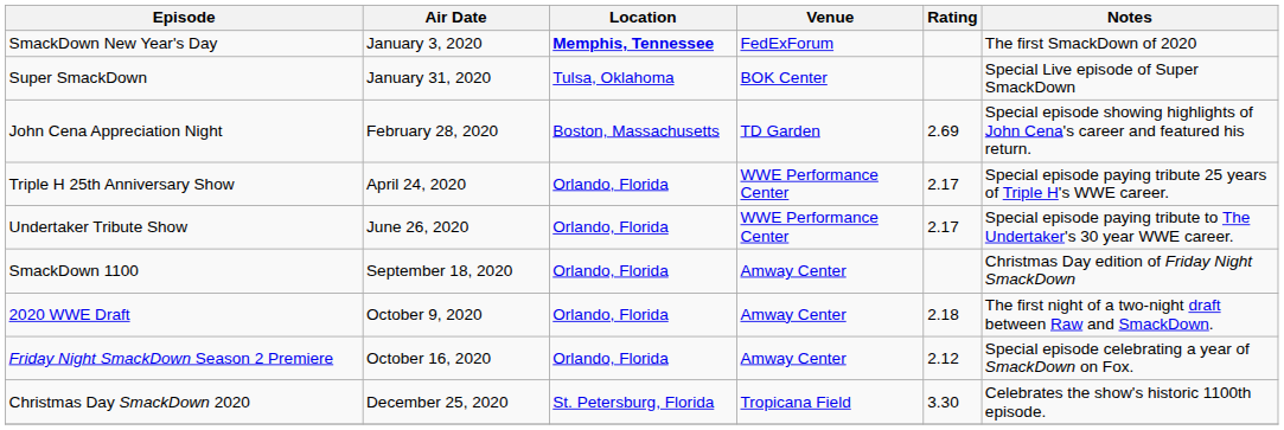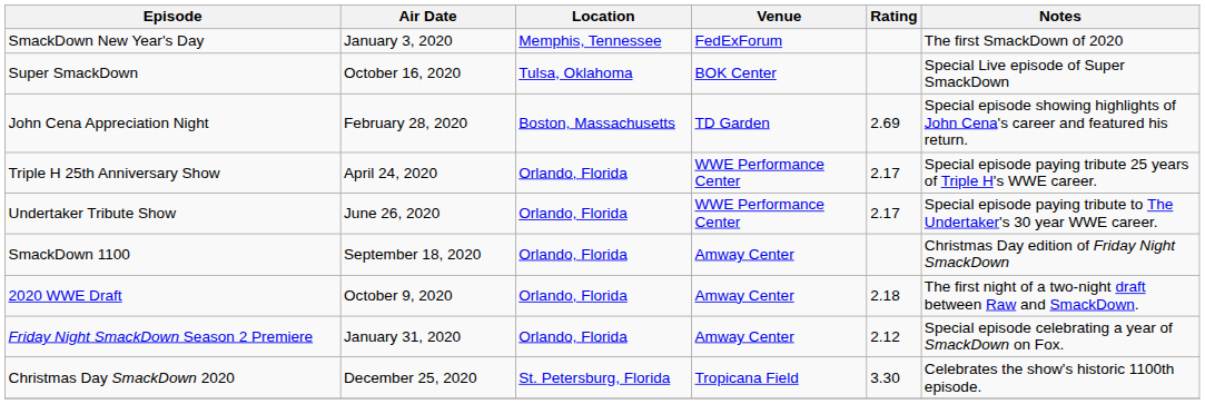SmackDown New Year's Day | Location: bold -> normal
Super SmackDown | Air Date: January 31, 2020 -> October 16, 2020
Friday Night SmackDown Season 2 Premiere | Air Date: October 16, 2020 -> January 31, 2020
